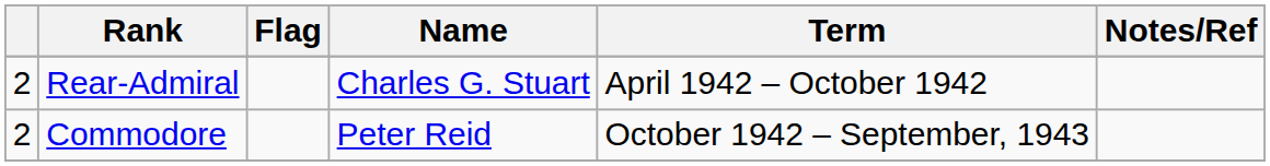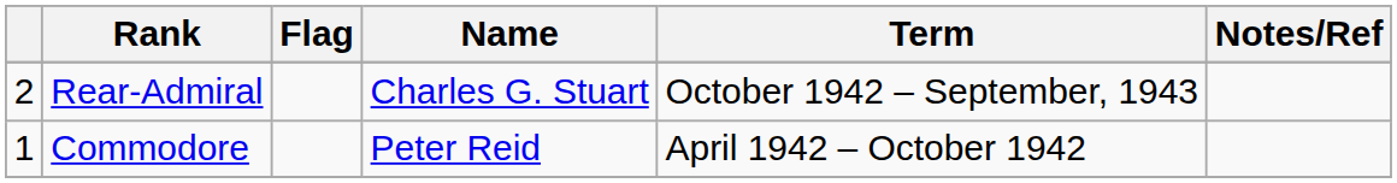Rear-Admiral | Term: April 1942 – October 1942 -> October 1942 – September, 1943
Commodore | column 1: 2 -> 1
Commodore | Term: October 1942 – September, 1943 -> April 1942 – October 1942
